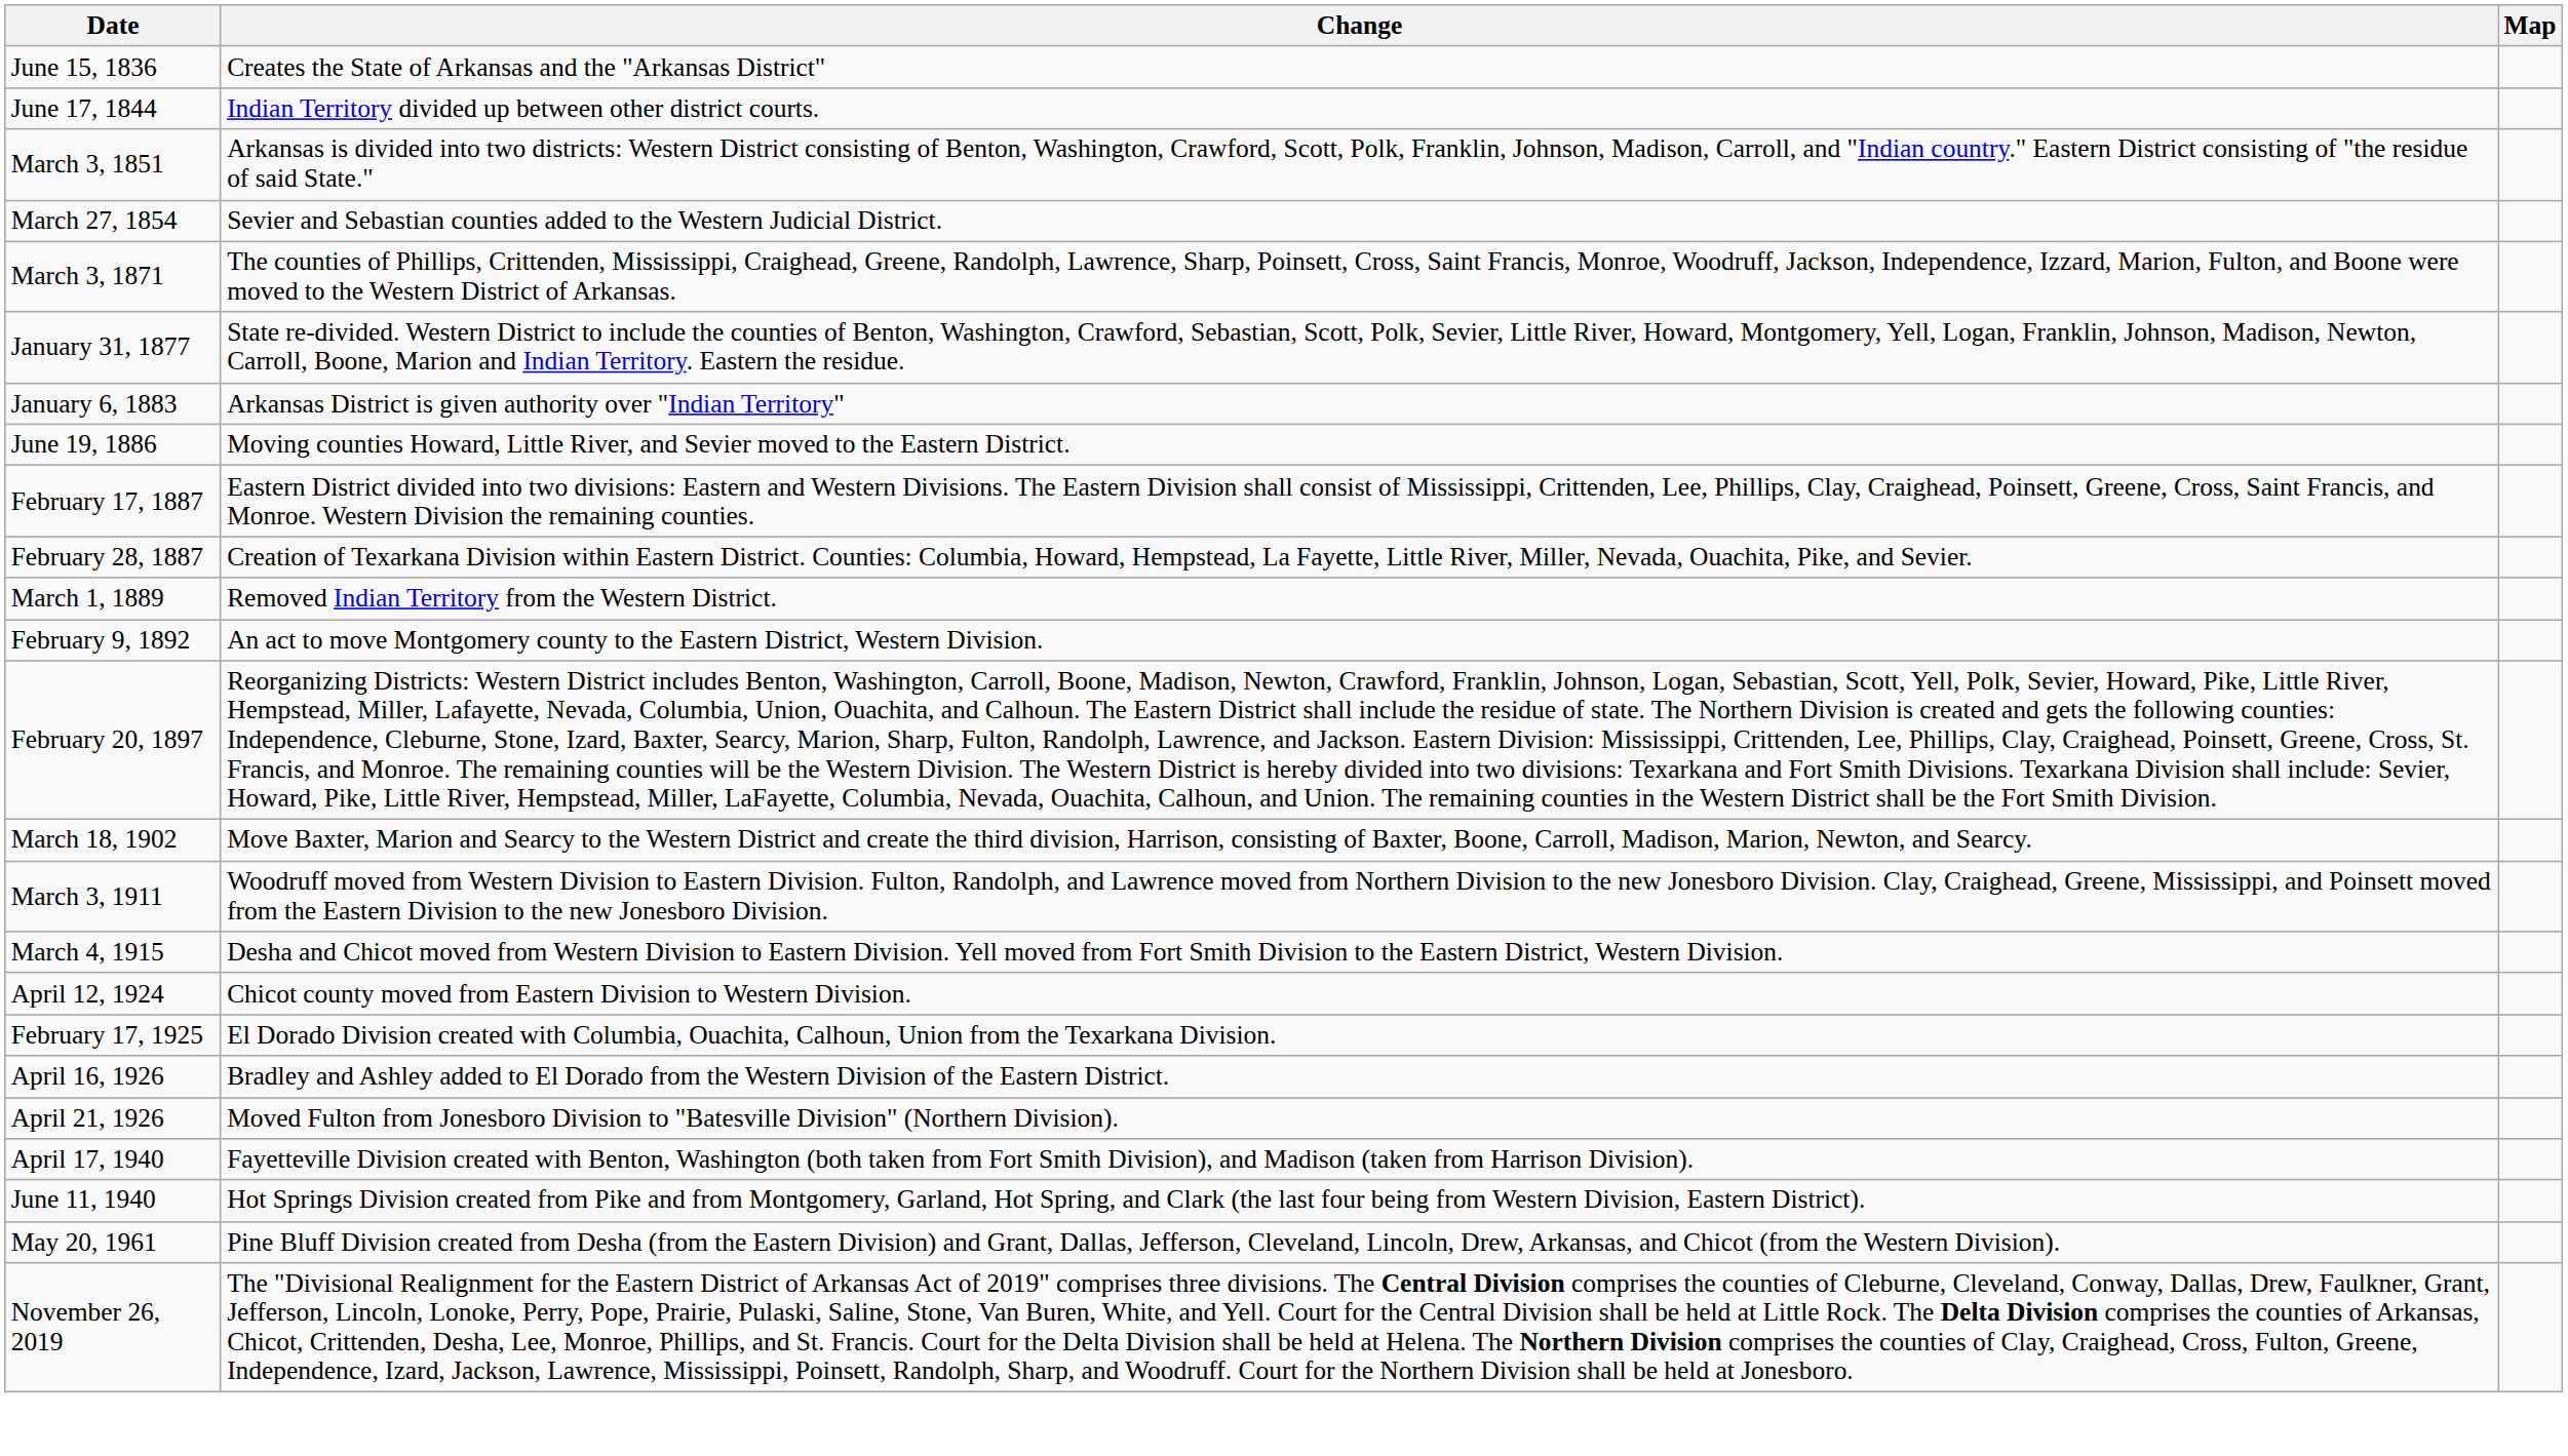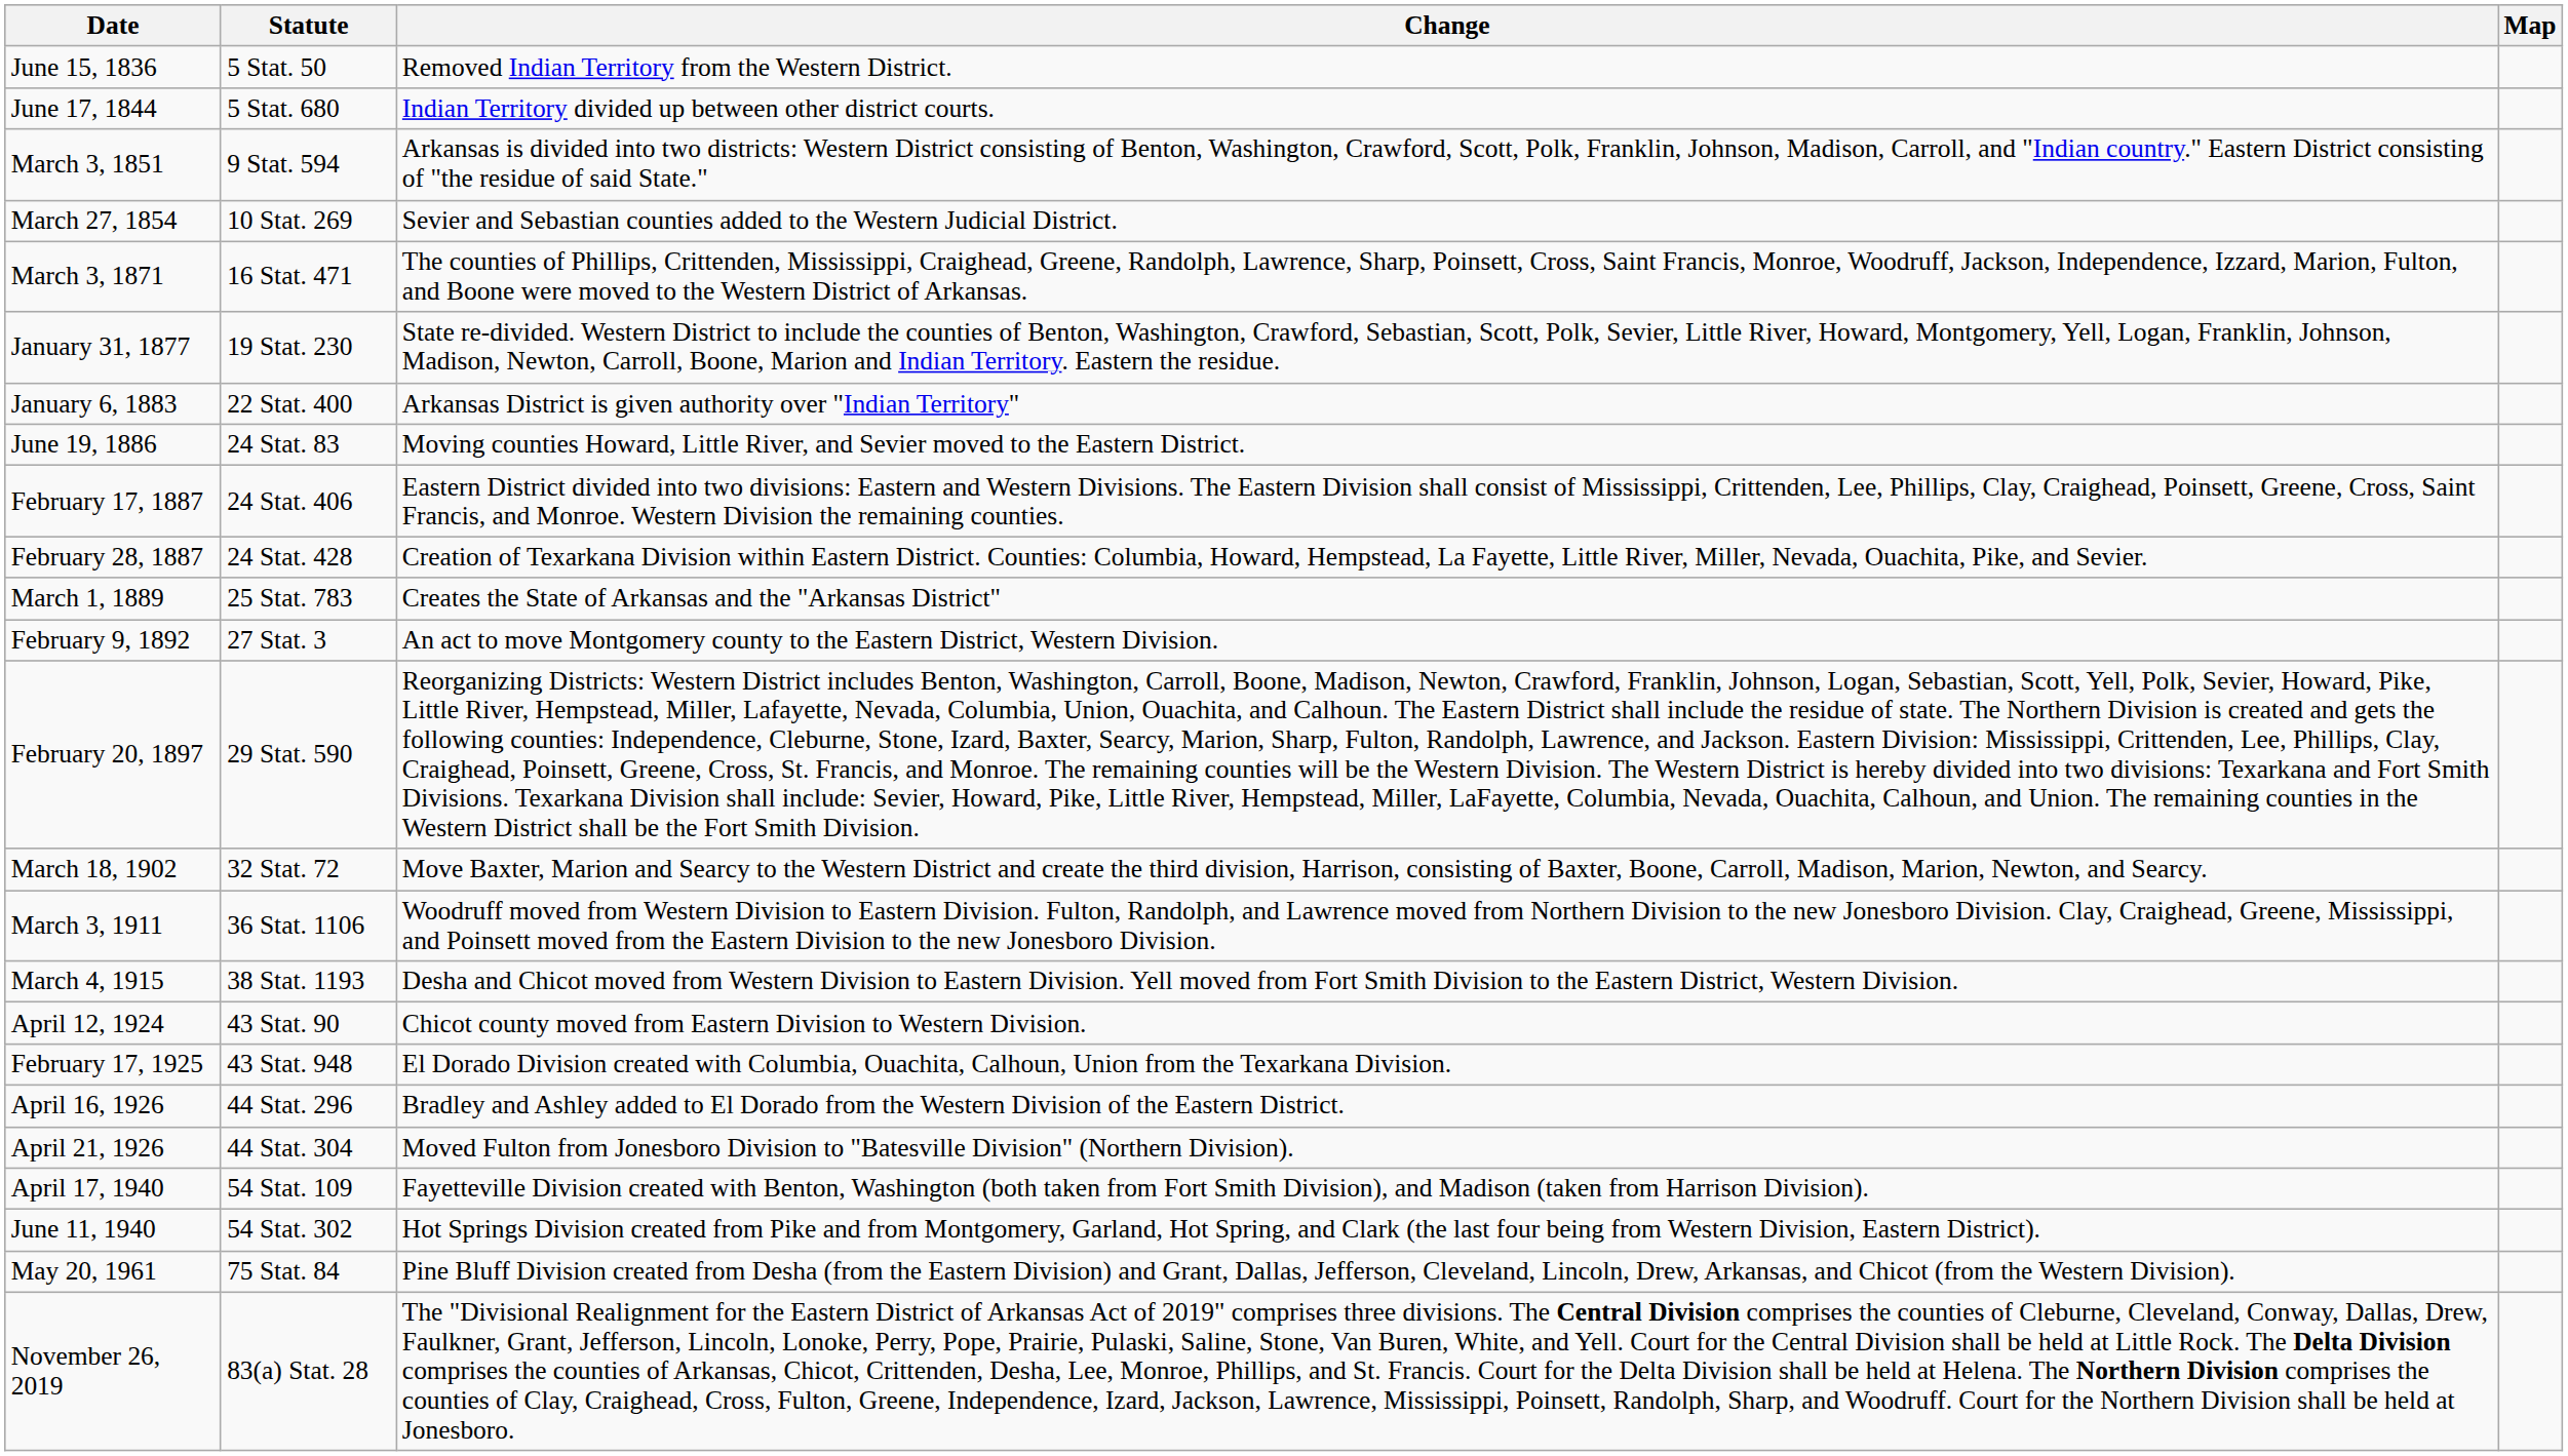+ column: Statute | 5 Stat. 50 | 5 Stat. 680 | 9 Stat. 594 | 10 Stat. 269 | 16 Stat. 471 | 19 Stat. 230 | 22 Stat. 400 | 24 Stat. 83 | 24 Stat. 406 | 24 Stat. 428 | 25 Stat. 783 | 27 Stat. 3 | 29 Stat. 590 | 32 Stat. 72 | 36 Stat. 1106 | 38 Stat. 1193 | 43 Stat. 90 | 43 Stat. 948 | 44 Stat. 296 | 44 Stat. 304 | 54 Stat. 109 | 54 Stat. 302 | 75 Stat. 84 | 83(a) Stat. 28
June 15, 1836 | Change: Creates the State of Arkansas and the "Arkansas District" -> Removed Indian Territory from the Western District.
March 1, 1889 | Change: Removed Indian Territory from the Western District. -> Creates the State of Arkansas and the "Arkansas District"
